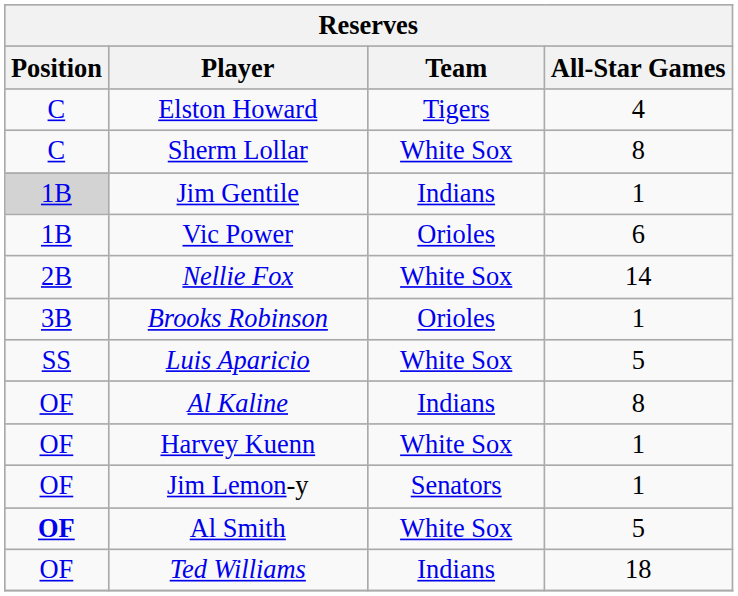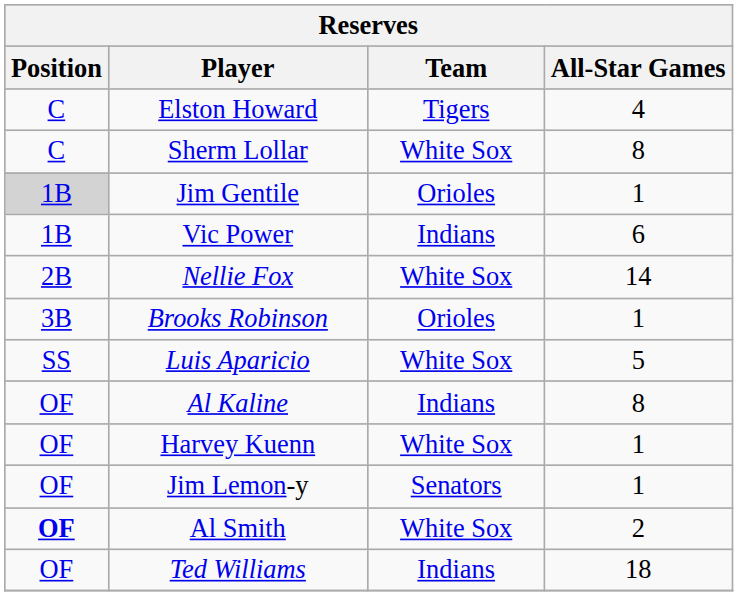Jim Gentile | Team: Indians -> Orioles
Vic Power | Team: Orioles -> Indians
Al Smith | All-Star Games: 5 -> 2
